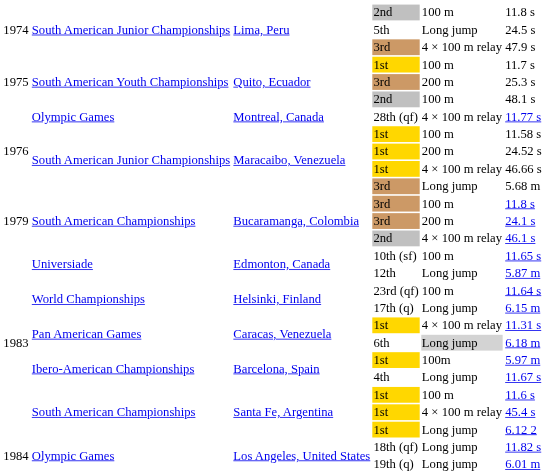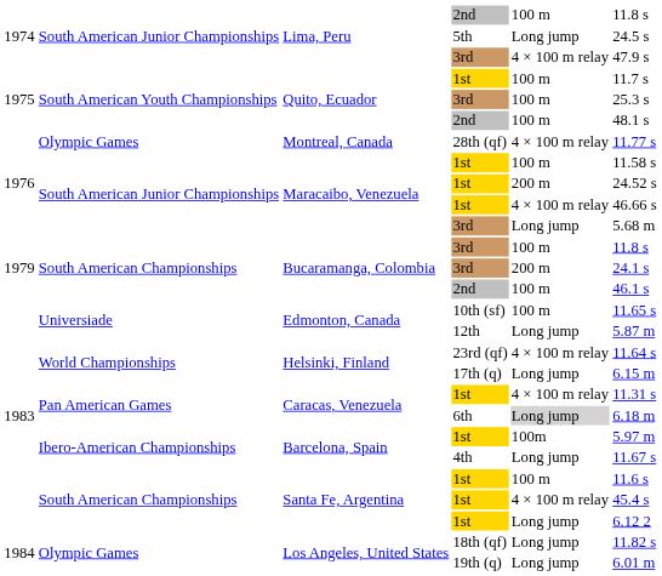Quito, Ecuador / 3rd | column 5: 200 m -> 100 m
Bucaramanga, Colombia / 2nd | column 5: 4 × 100 m relay -> 100 m
23rd (qf) | column 5: 100 m -> 4 × 100 m relay
